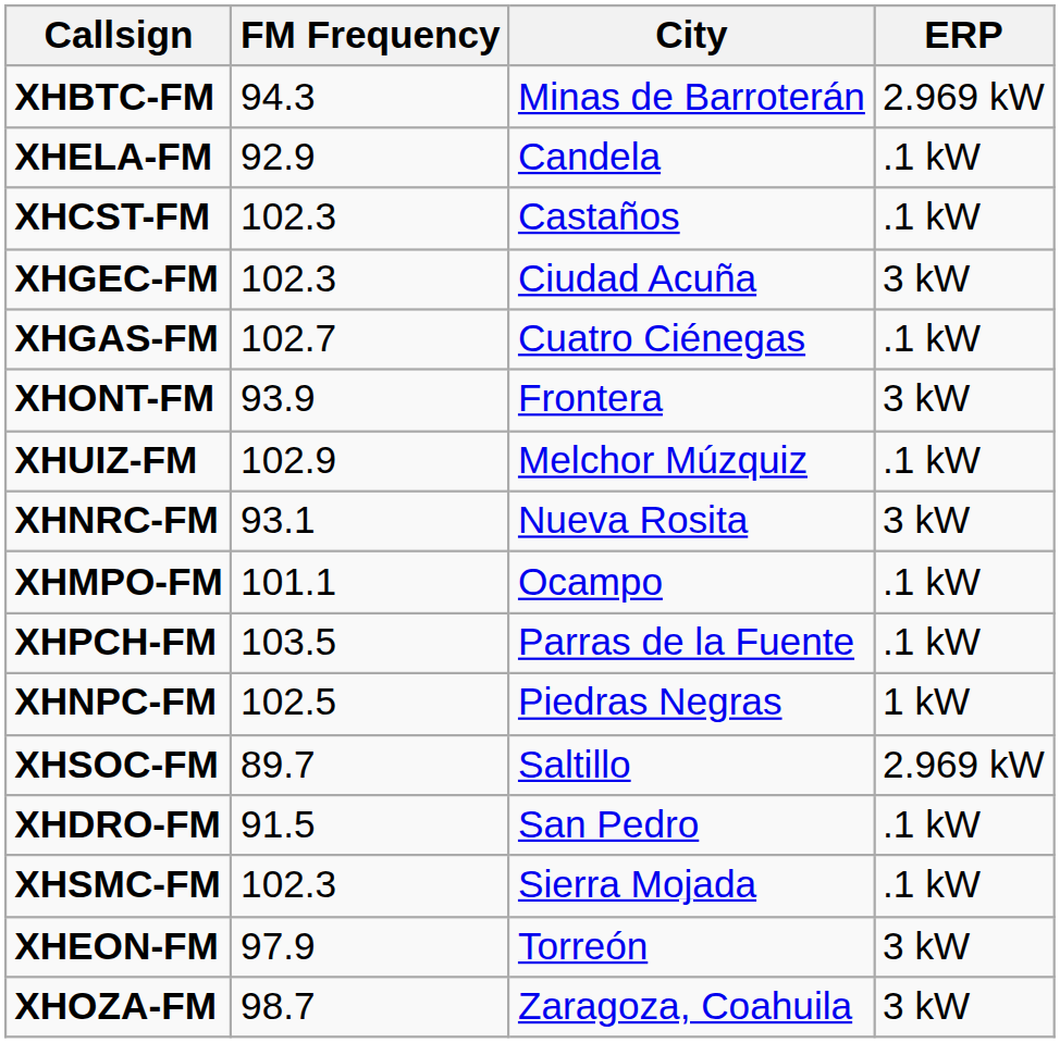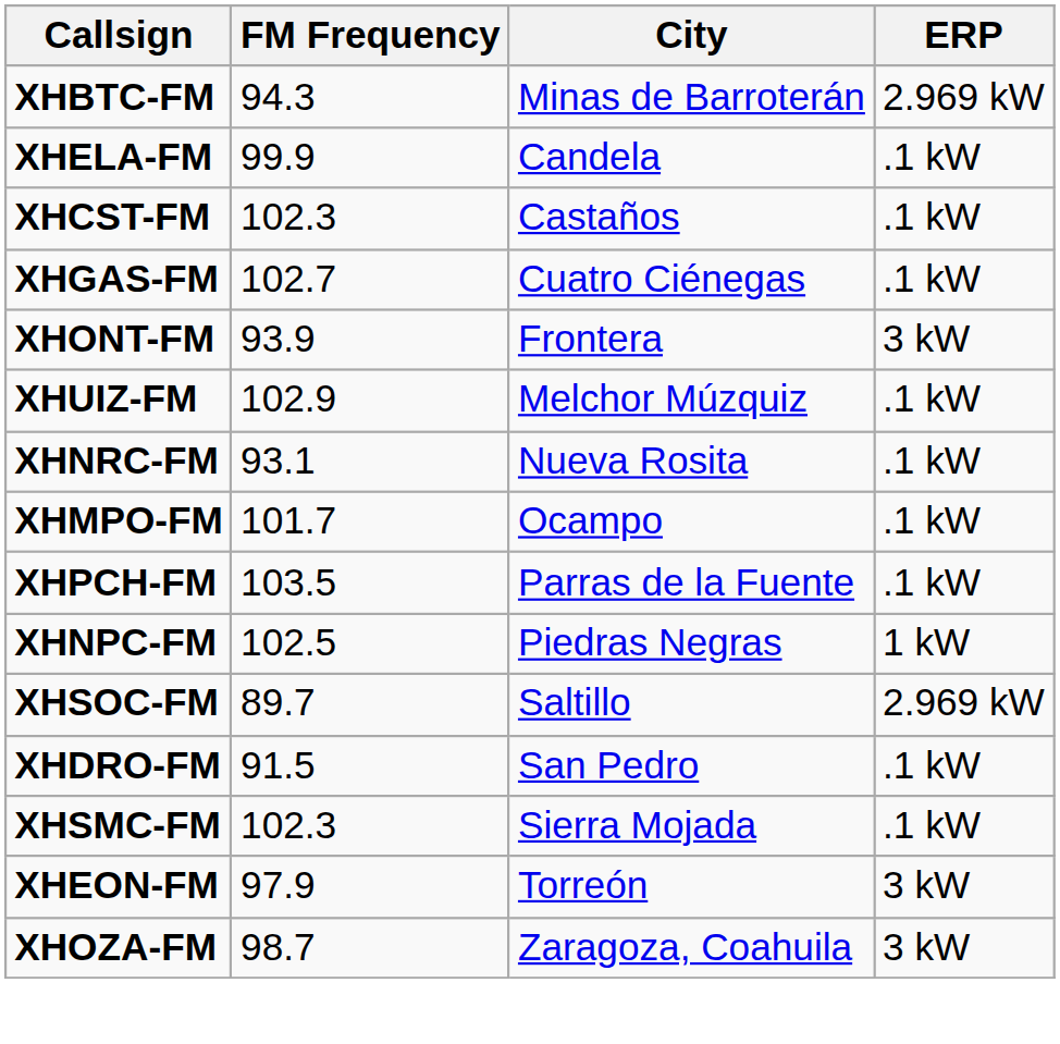XHELA-FM | FM Frequency: 92.9 -> 99.9
- row: XHGEC-FM | 102.3 | Ciudad Acuña | 3 kW
XHNRC-FM | ERP: 3 kW -> .1 kW
XHMPO-FM | FM Frequency: 101.1 -> 101.7
